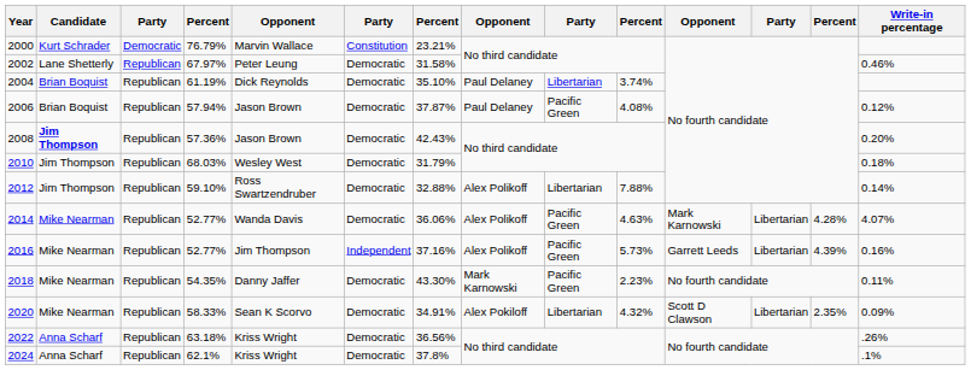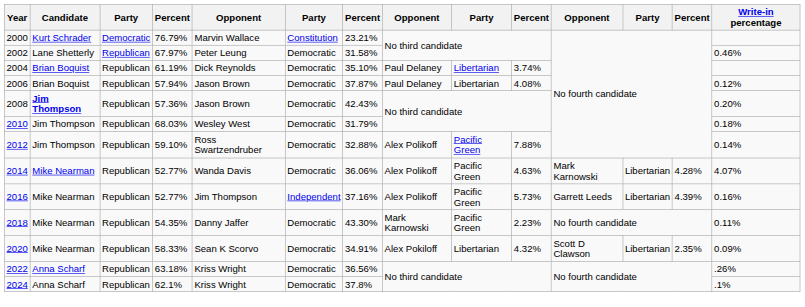2006 | column 9: Pacific Green -> Libertarian
2012 | column 9: Libertarian -> Pacific Green
